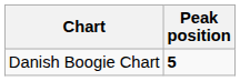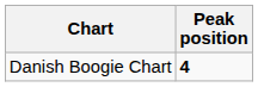Danish Boogie Chart | Peak position: 5 -> 4
